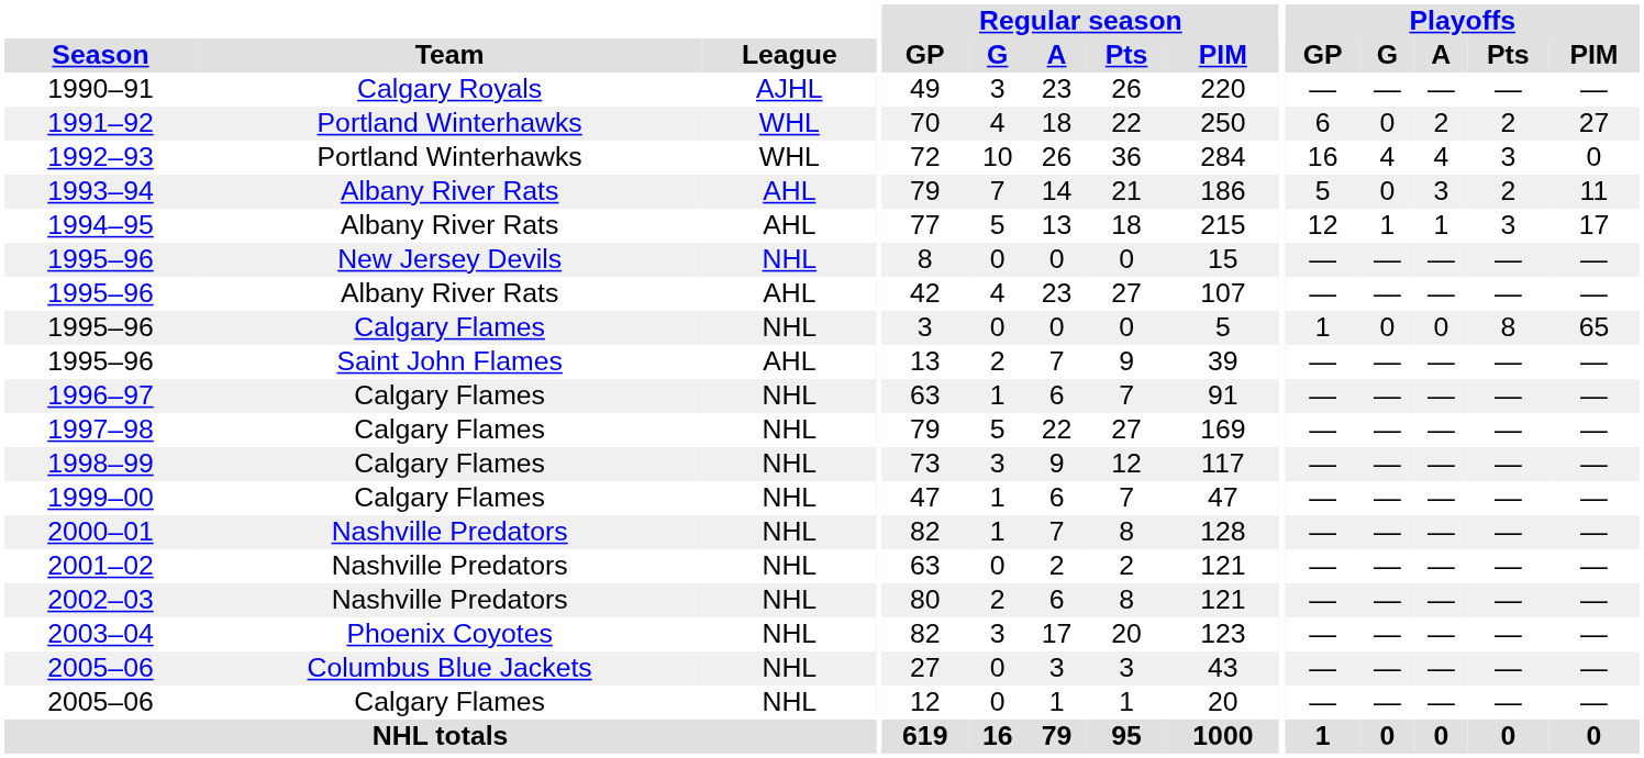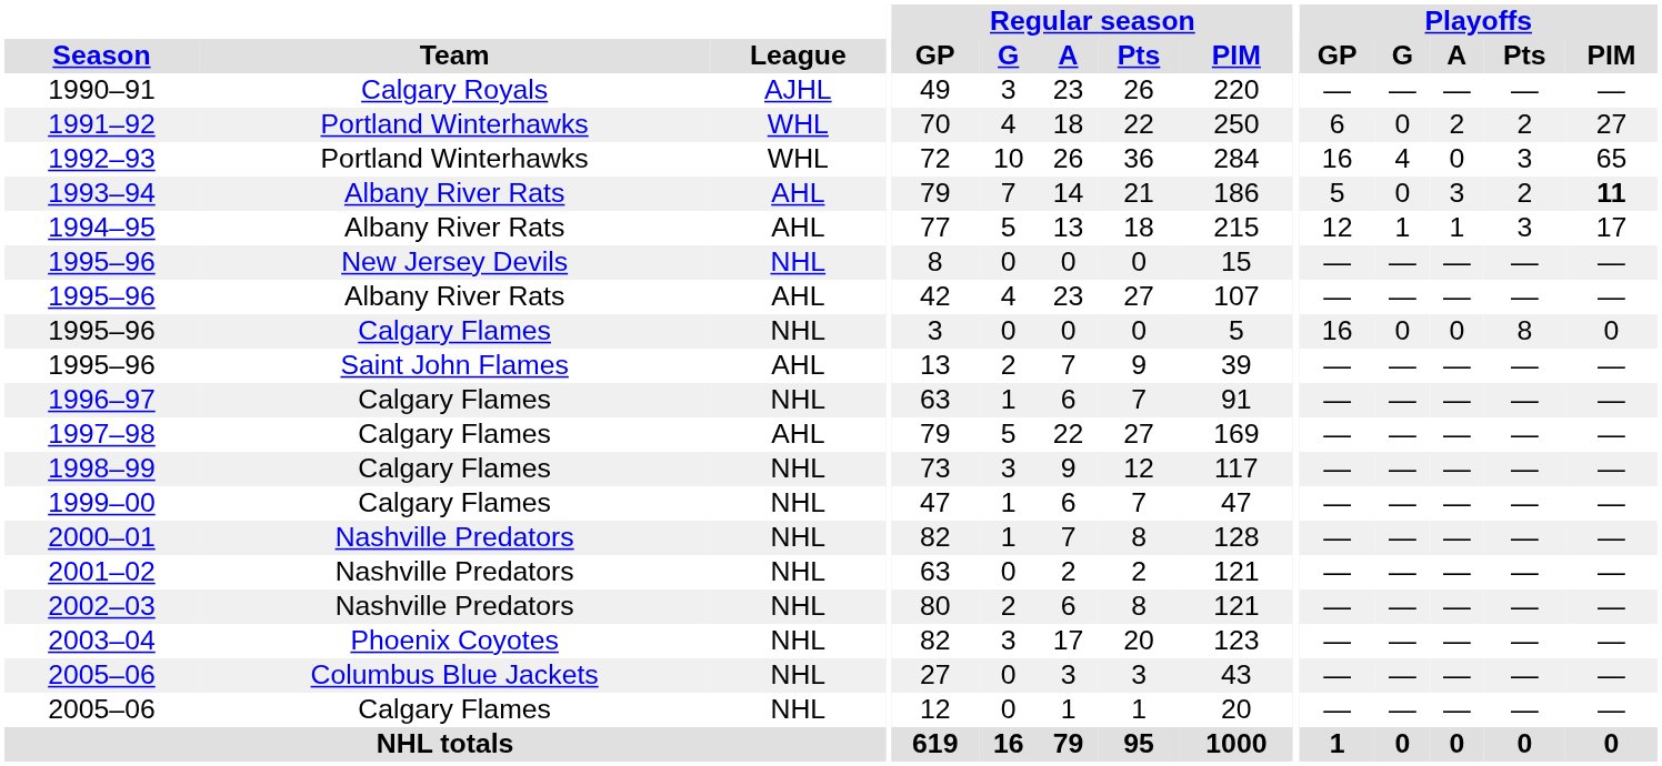1992–93 | Playoffs / A: 4 -> 0
1992–93 | Playoffs / PIM: 0 -> 65
1993–94 | Playoffs / PIM: normal -> bold
1995–96 / Calgary Flames | Playoffs / GP: 1 -> 16
1995–96 / Calgary Flames | Playoffs / PIM: 65 -> 0
1997–98 | League: NHL -> AHL
